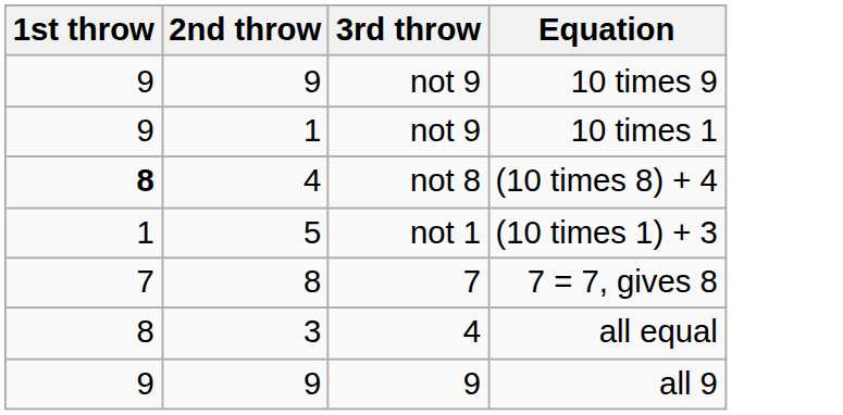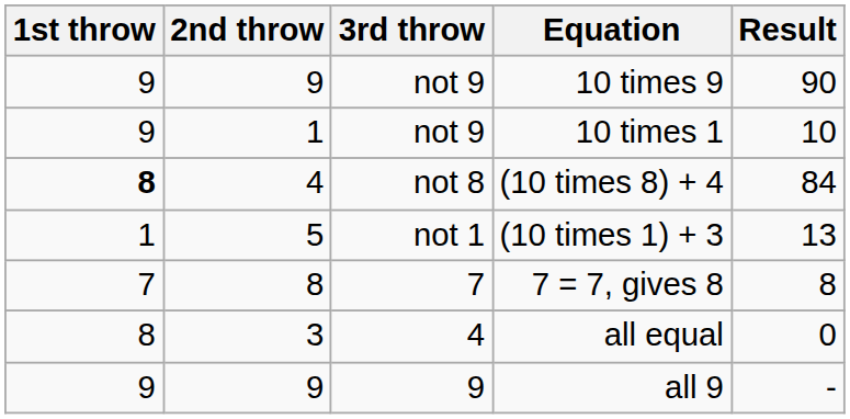+ column: Result | 90 | 10 | 84 | 13 | 8 | 0 | -
